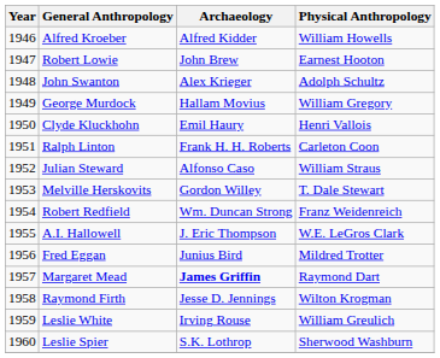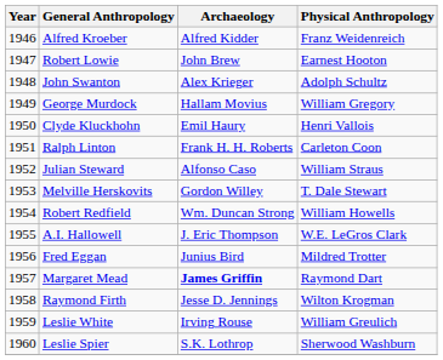Alfred Kroeber | Physical Anthropology: William Howells -> Franz Weidenreich
Robert Redfield | Physical Anthropology: Franz Weidenreich -> William Howells
